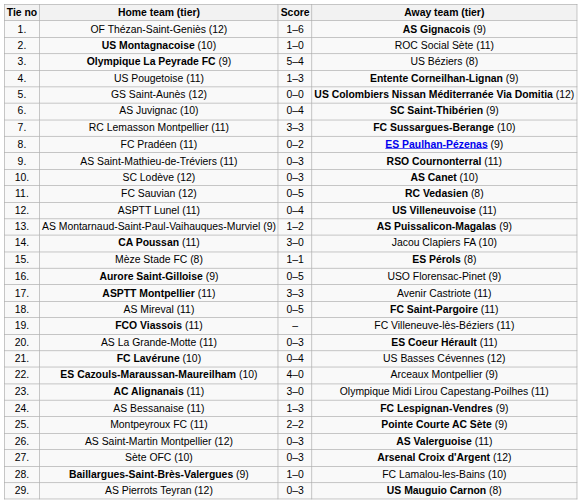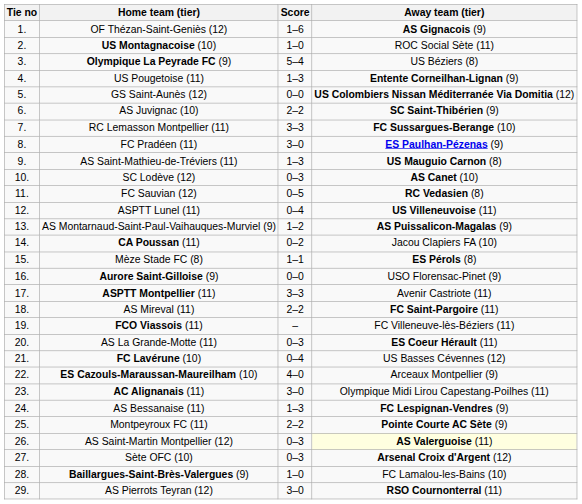AS Juvignac (10) | Score: 0–4 -> 2–2
FC Pradéen (11) | Score: 0–2 -> 3–0
AS Saint-Mathieu-de-Tréviers (11) | Score: 0–3 -> 1–3
AS Saint-Mathieu-de-Tréviers (11) | Away team (tier): RSO Cournonterral (11) -> US Mauguio Carnon (8)
CA Poussan (11) | Score: 3–0 -> 0–2
Aurore Saint-Gilloise (9) | Score: 0–5 -> 0–0
AS Mireval (11) | Score: 0–5 -> 2–2
AS Saint-Martin Montpellier (12) | Away team (tier): no background -> lightyellow background
AS Pierrots Teyran (12) | Score: 0–3 -> 3–0
AS Pierrots Teyran (12) | Away team (tier): US Mauguio Carnon (8) -> RSO Cournonterral (11)
